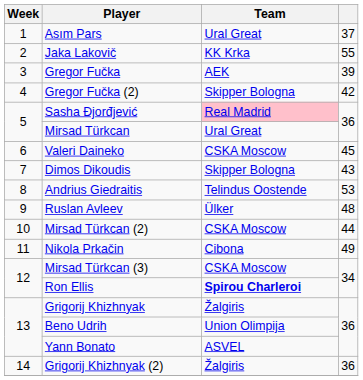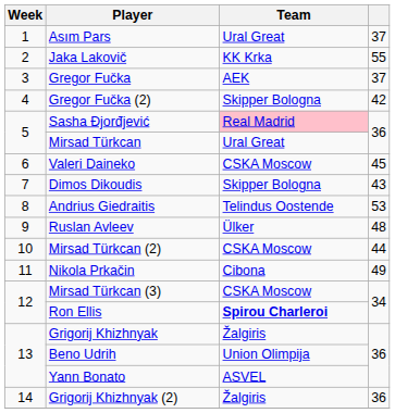Gregor Fučka | column 4: 39 -> 37
